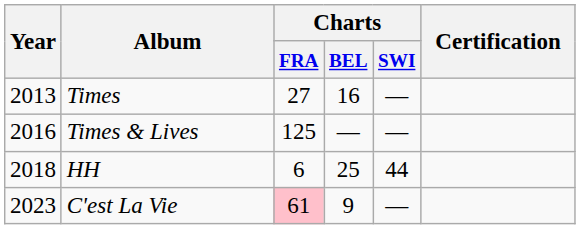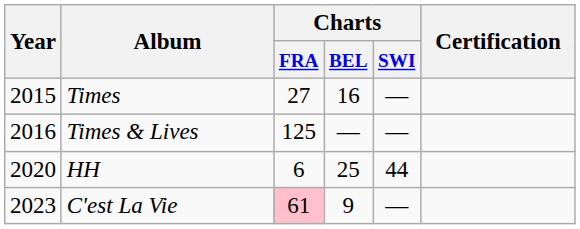Times | Year: 2013 -> 2015
HH | Year: 2018 -> 2020
